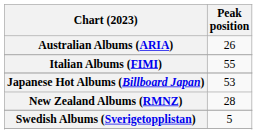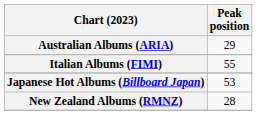Australian Albums (ARIA) | Peak position: 26 -> 29
- row: Swedish Albums (Sverigetopplistan) | 5
